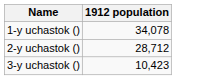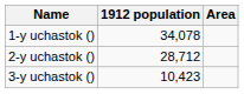+ column: Area
